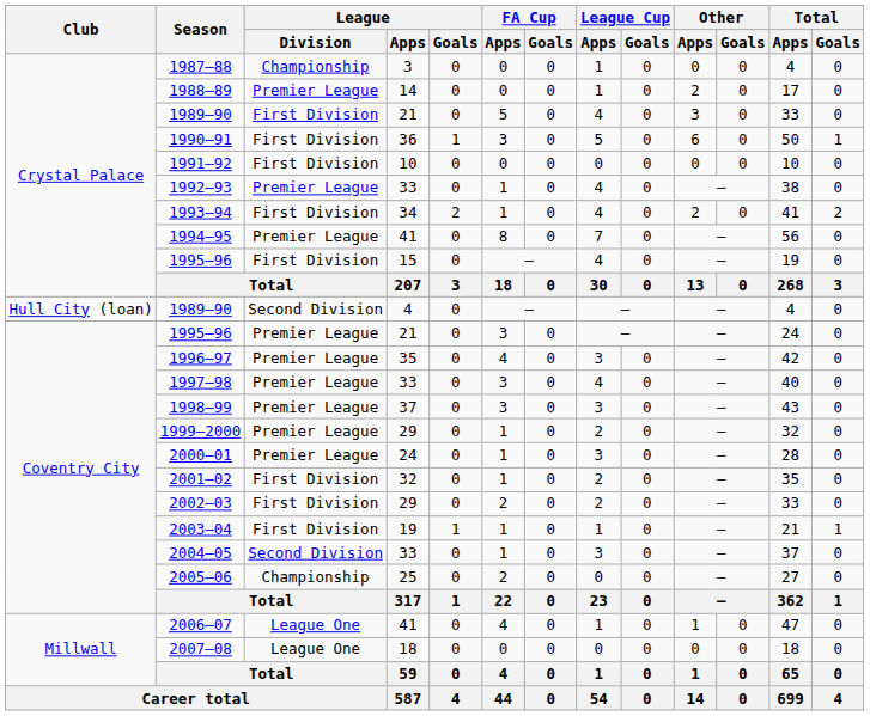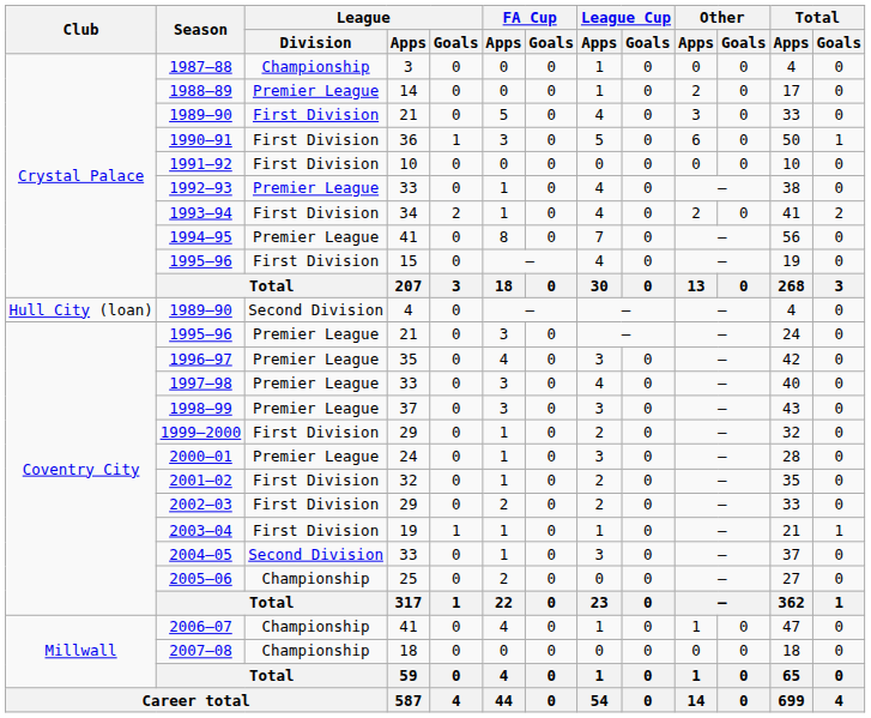1999–2000 | League / Division: Premier League -> First Division
2006–07 | League / Division: League One -> Championship
2007–08 | League / Division: League One -> Championship
